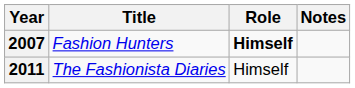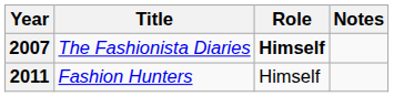2007 | Title: Fashion Hunters -> The Fashionista Diaries
2011 | Title: The Fashionista Diaries -> Fashion Hunters
